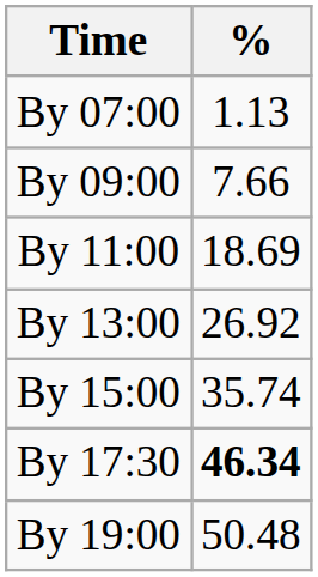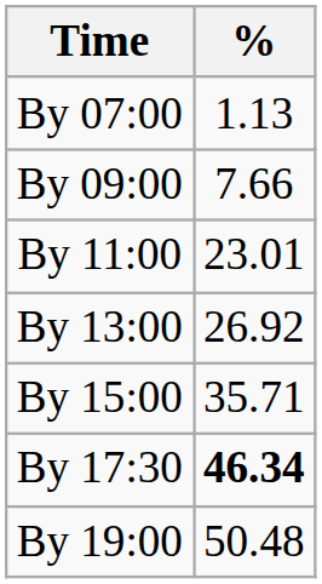By 11:00 | %: 18.69 -> 23.01
By 15:00 | %: 35.74 -> 35.71
